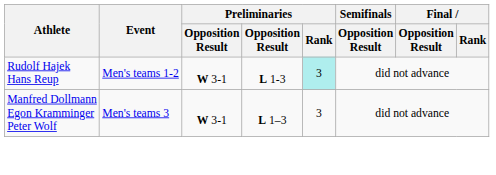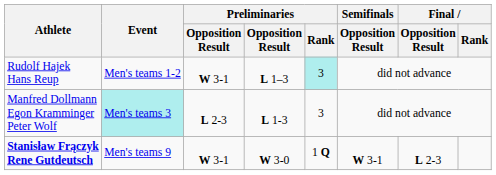Rudolf Hajek Hans Reup | column 4: L 1-3 -> L 1–3
Manfred Dollmann Egon Kramminger Peter Wolf | Event: no background -> paleturquoise background
Manfred Dollmann Egon Kramminger Peter Wolf | column 3: W 3-1 -> L 2-3
Manfred Dollmann Egon Kramminger Peter Wolf | column 4: L 1–3 -> L 1-3
+ row: Stanisław Frączyk Rene Gutdeutsch | Men's teams 9 | W 3-1 | W 3-0 | 1 Q | W 3-1 | L 2-3
